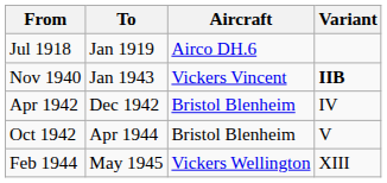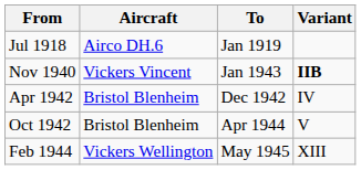columns swapped: To <-> Aircraft
